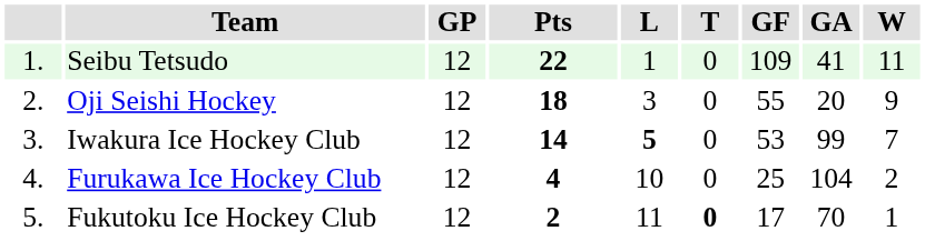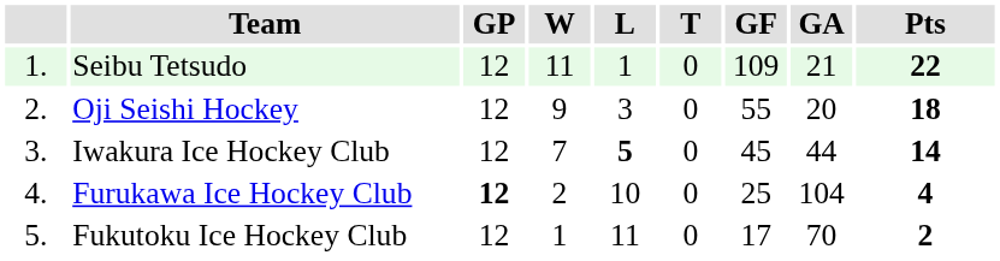columns swapped: W <-> Pts
Seibu Tetsudo | GA: 41 -> 21
Iwakura Ice Hockey Club | GF: 53 -> 45
Iwakura Ice Hockey Club | GA: 99 -> 44
Furukawa Ice Hockey Club | GP: normal -> bold
Fukutoku Ice Hockey Club | T: bold -> normal
